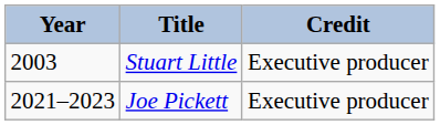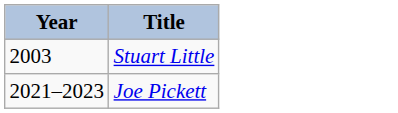- column: Credit | Executive producer | Executive producer
